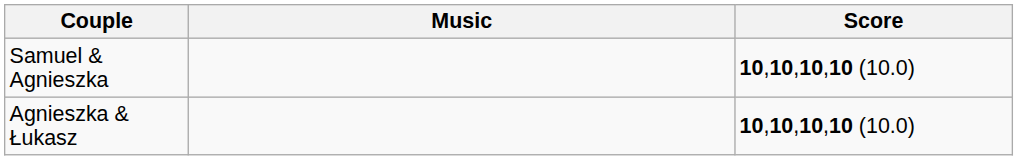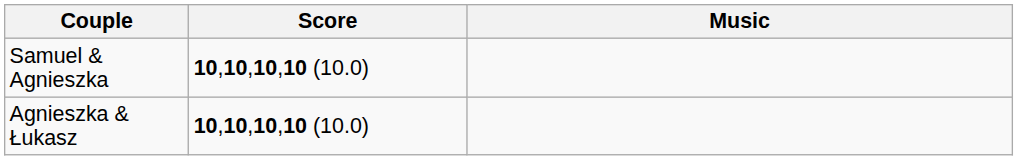columns swapped: Score <-> Music
